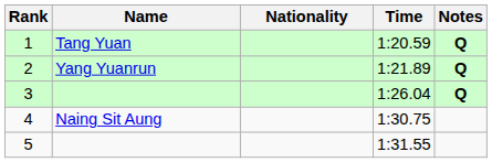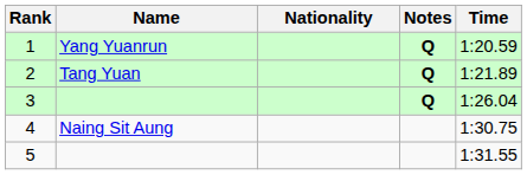columns swapped: Time <-> Notes
1 | Name: Tang Yuan -> Yang Yuanrun
2 | Name: Yang Yuanrun -> Tang Yuan
